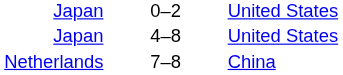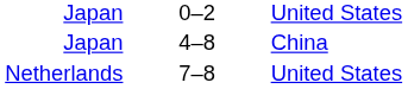4–8 | column 3: United States -> China
7–8 | column 3: China -> United States
